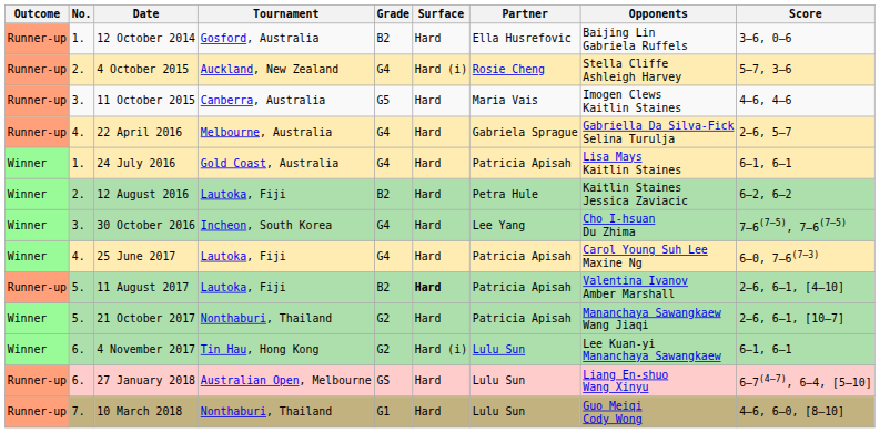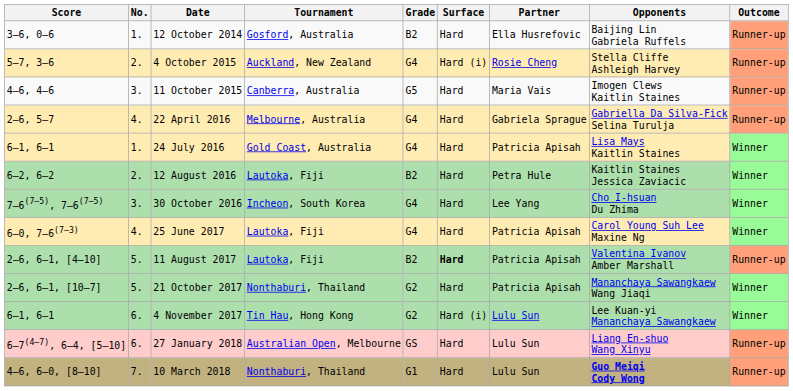columns swapped: Outcome <-> Score
10 March 2018 | Opponents: normal -> bold
